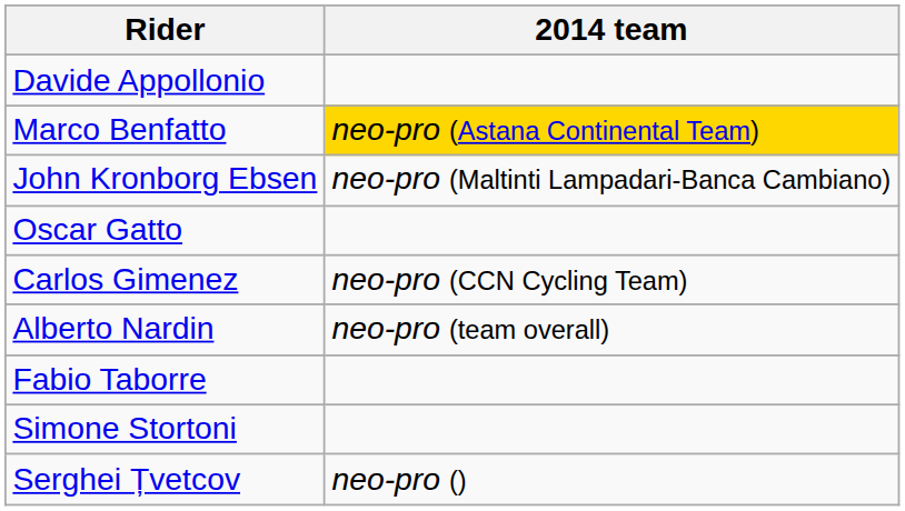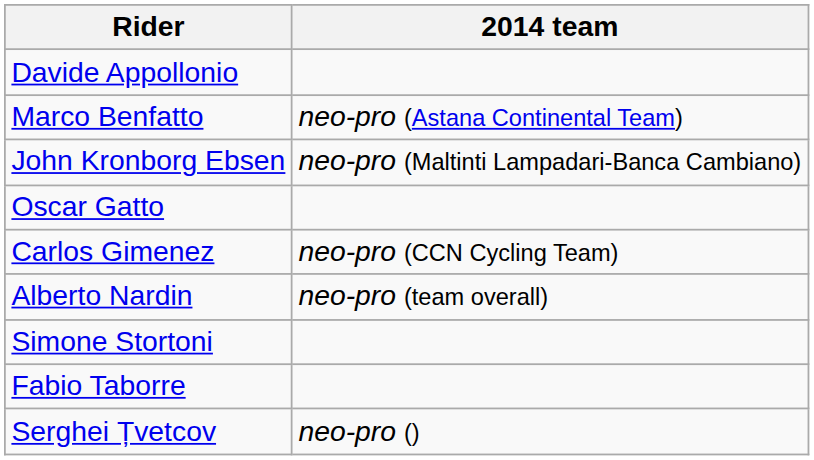Marco Benfatto | 2014 team: gold background -> no background
rows swapped: Simone Stortoni <-> Fabio Taborre
